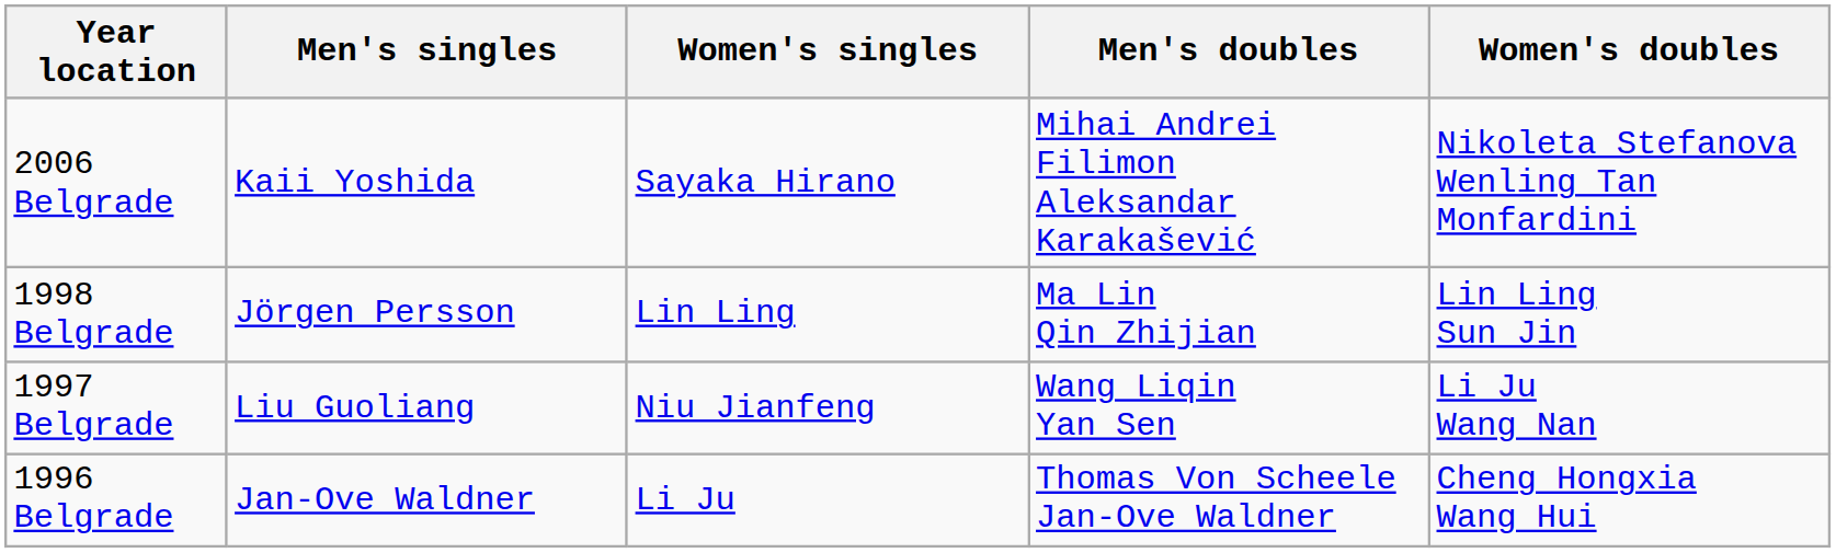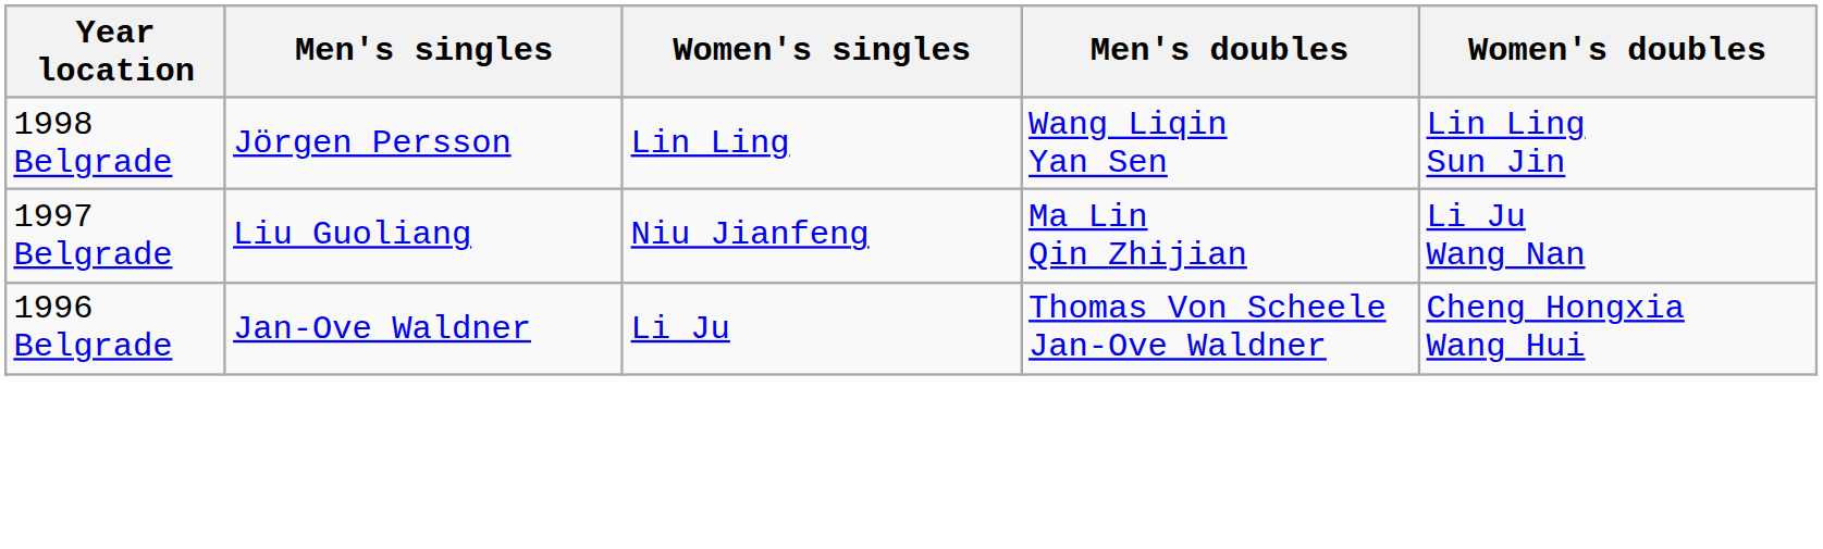- row: 2006 Belgrade | Kaii Yoshida | Sayaka Hirano | Mihai Andrei Filimon Aleksandar Karakašević | Nikoleta Stefanova Wenling Tan Monfardini
1998 Belgrade | Men's doubles: Ma Lin Qin Zhijian -> Wang Liqin Yan Sen
1997 Belgrade | Men's doubles: Wang Liqin Yan Sen -> Ma Lin Qin Zhijian
